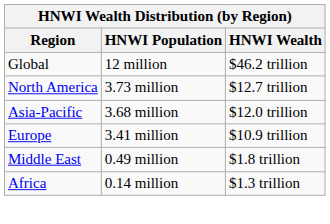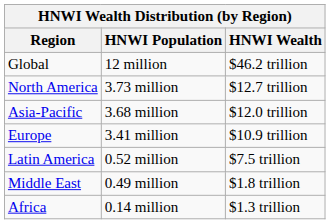+ row: Latin America | 0.52 million | $7.5 trillion
